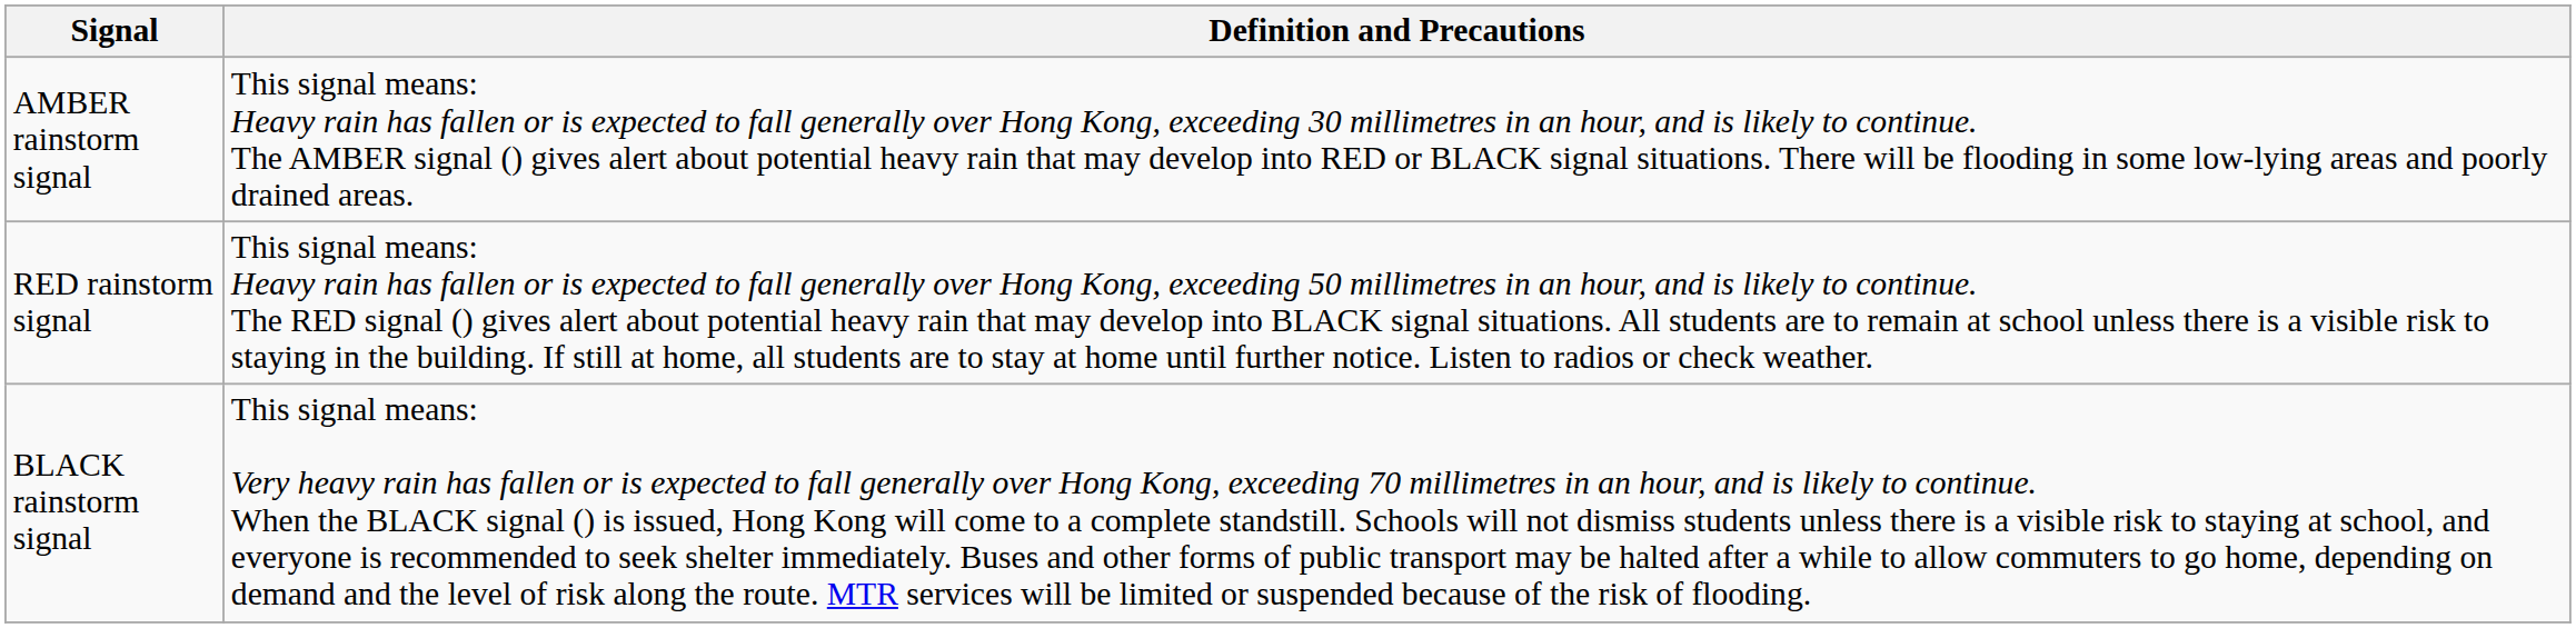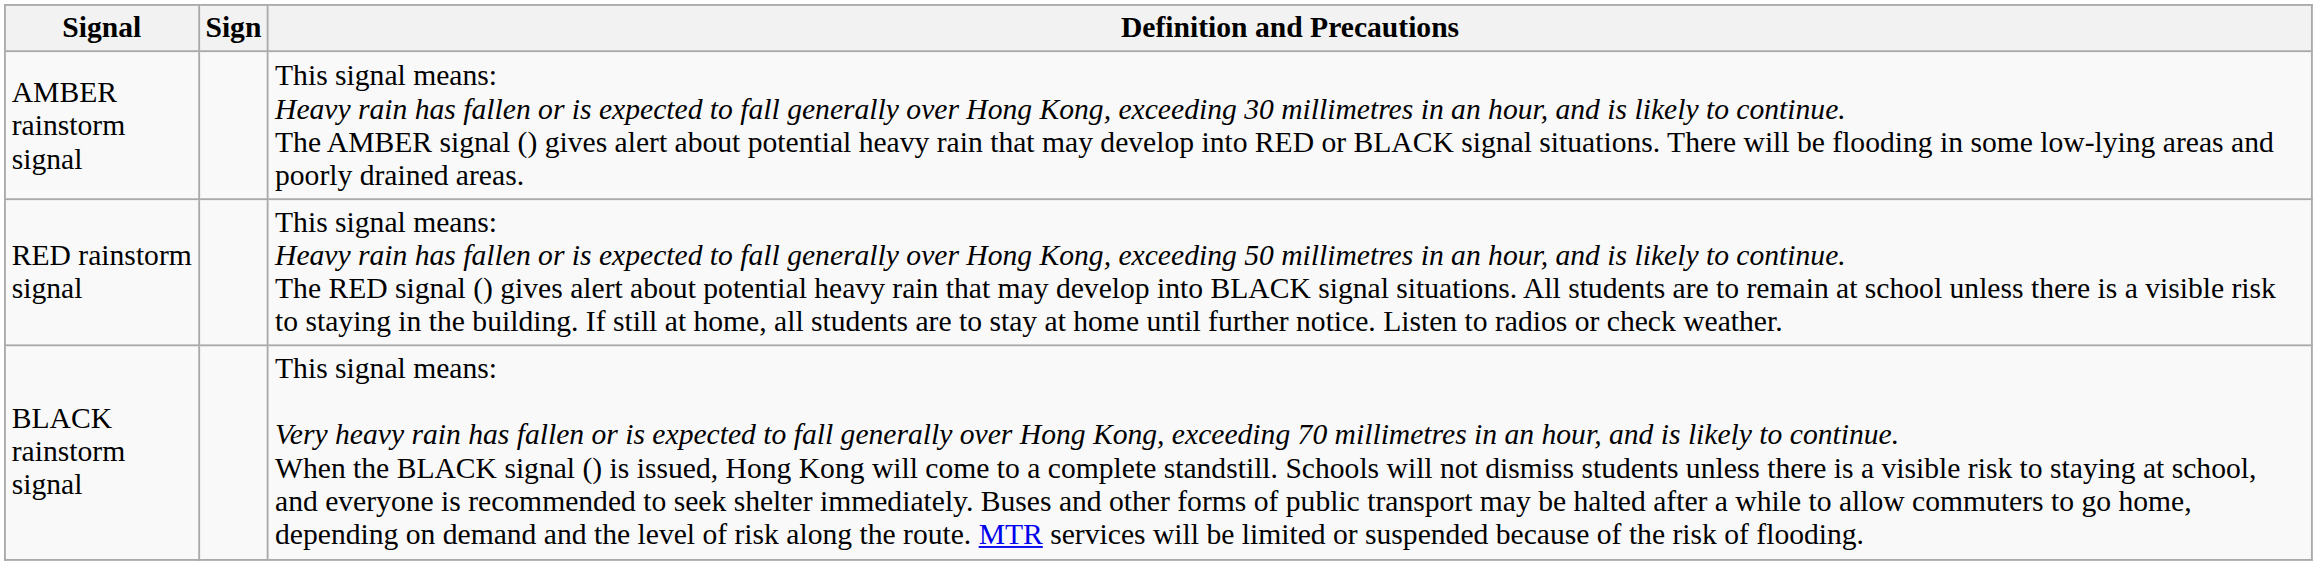+ column: Sign
